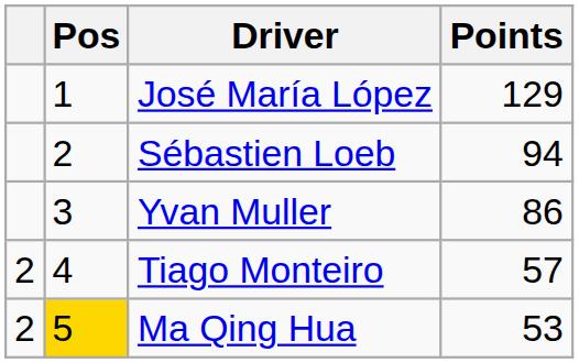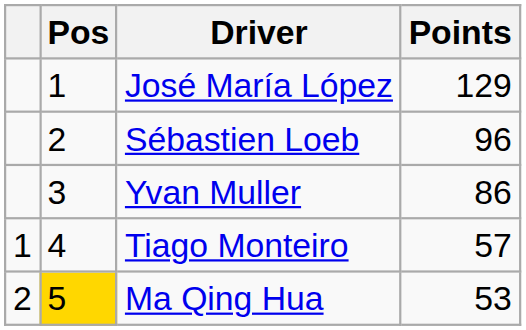Sébastien Loeb | Points: 94 -> 96
Tiago Monteiro | column 1: 2 -> 1
